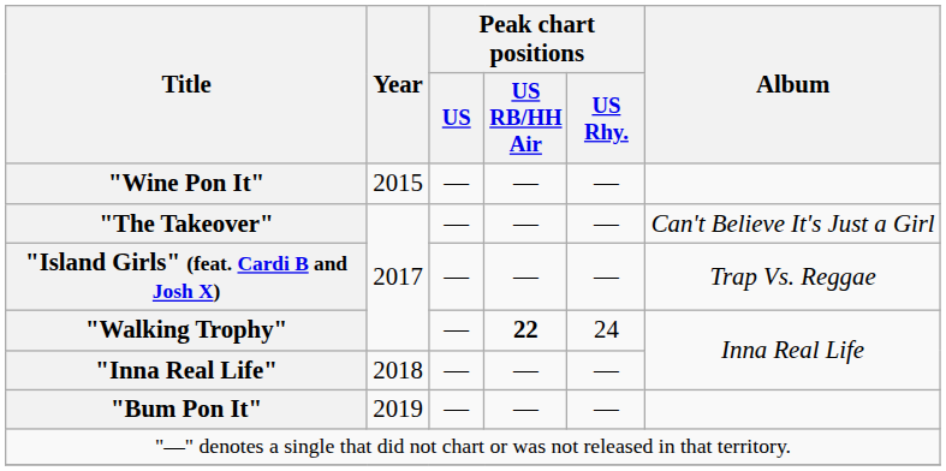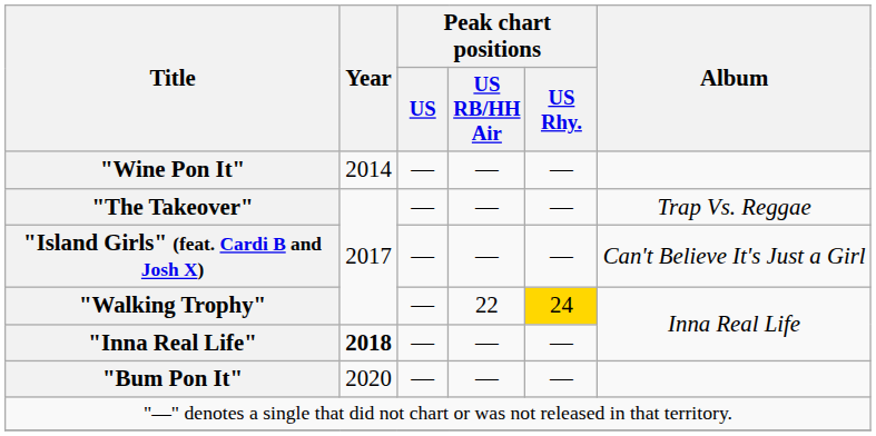"Wine Pon It" | Year: 2015 -> 2014
"The Takeover" | Album: Can't Believe It's Just a Girl -> Trap Vs. Reggae
"Island Girls" (feat. Cardi B and Josh X) | Album: Trap Vs. Reggae -> Can't Believe It's Just a Girl
"Walking Trophy" | Peak chart positions / US RB/HH Air: bold -> normal
"Walking Trophy" | Peak chart positions / US Rhy.: no background -> gold background
"Inna Real Life" | Year: normal -> bold
"Bum Pon It" | Year: 2019 -> 2020
